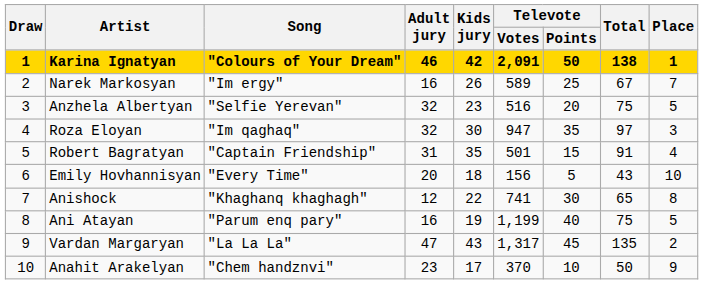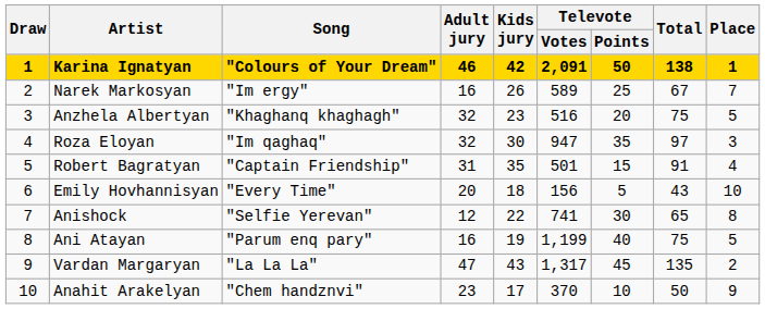Anzhela Albertyan | Song: "Selfie Yerevan" -> "Khaghanq khaghagh"
Anishock | Song: "Khaghanq khaghagh" -> "Selfie Yerevan"
